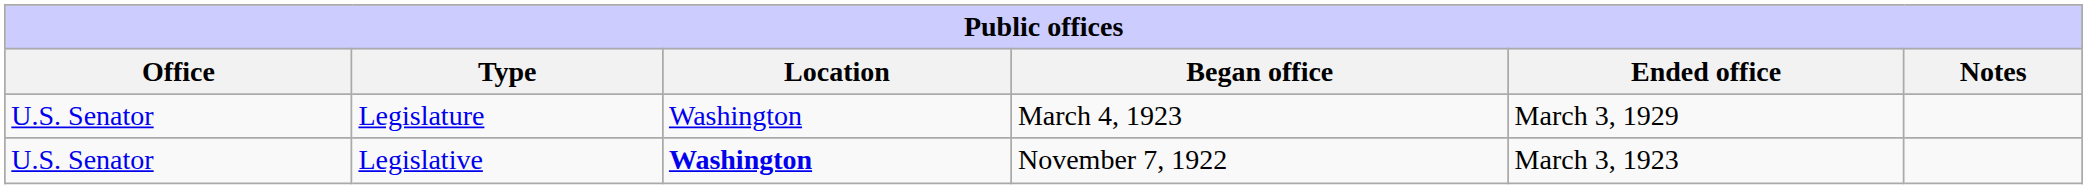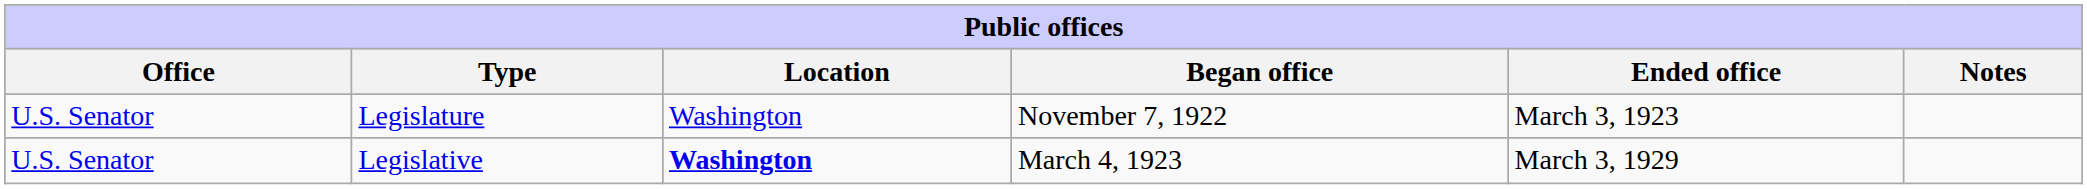Legislature | Began office: March 4, 1923 -> November 7, 1922
Legislature | Ended office: March 3, 1929 -> March 3, 1923
Legislative | Began office: November 7, 1922 -> March 4, 1923
Legislative | Ended office: March 3, 1923 -> March 3, 1929
